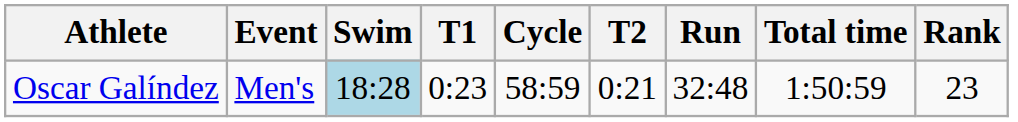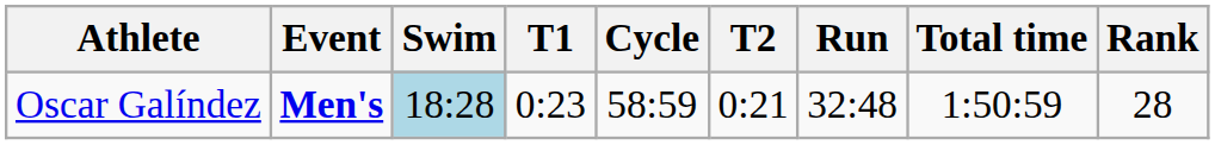Oscar Galíndez | Event: normal -> bold
Oscar Galíndez | Rank: 23 -> 28
